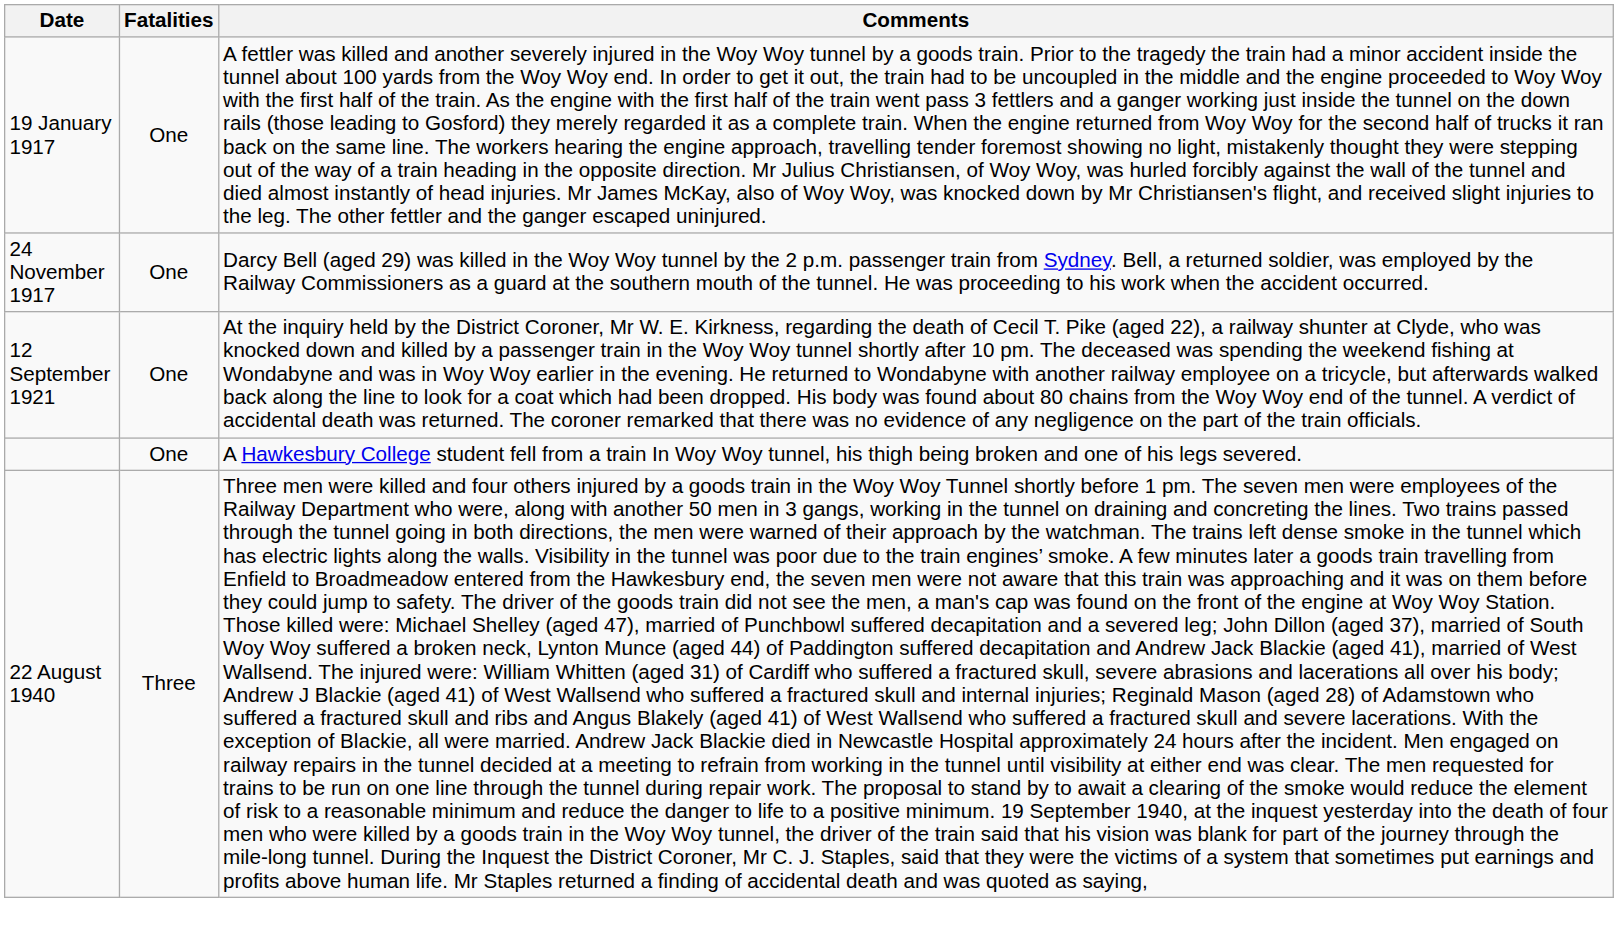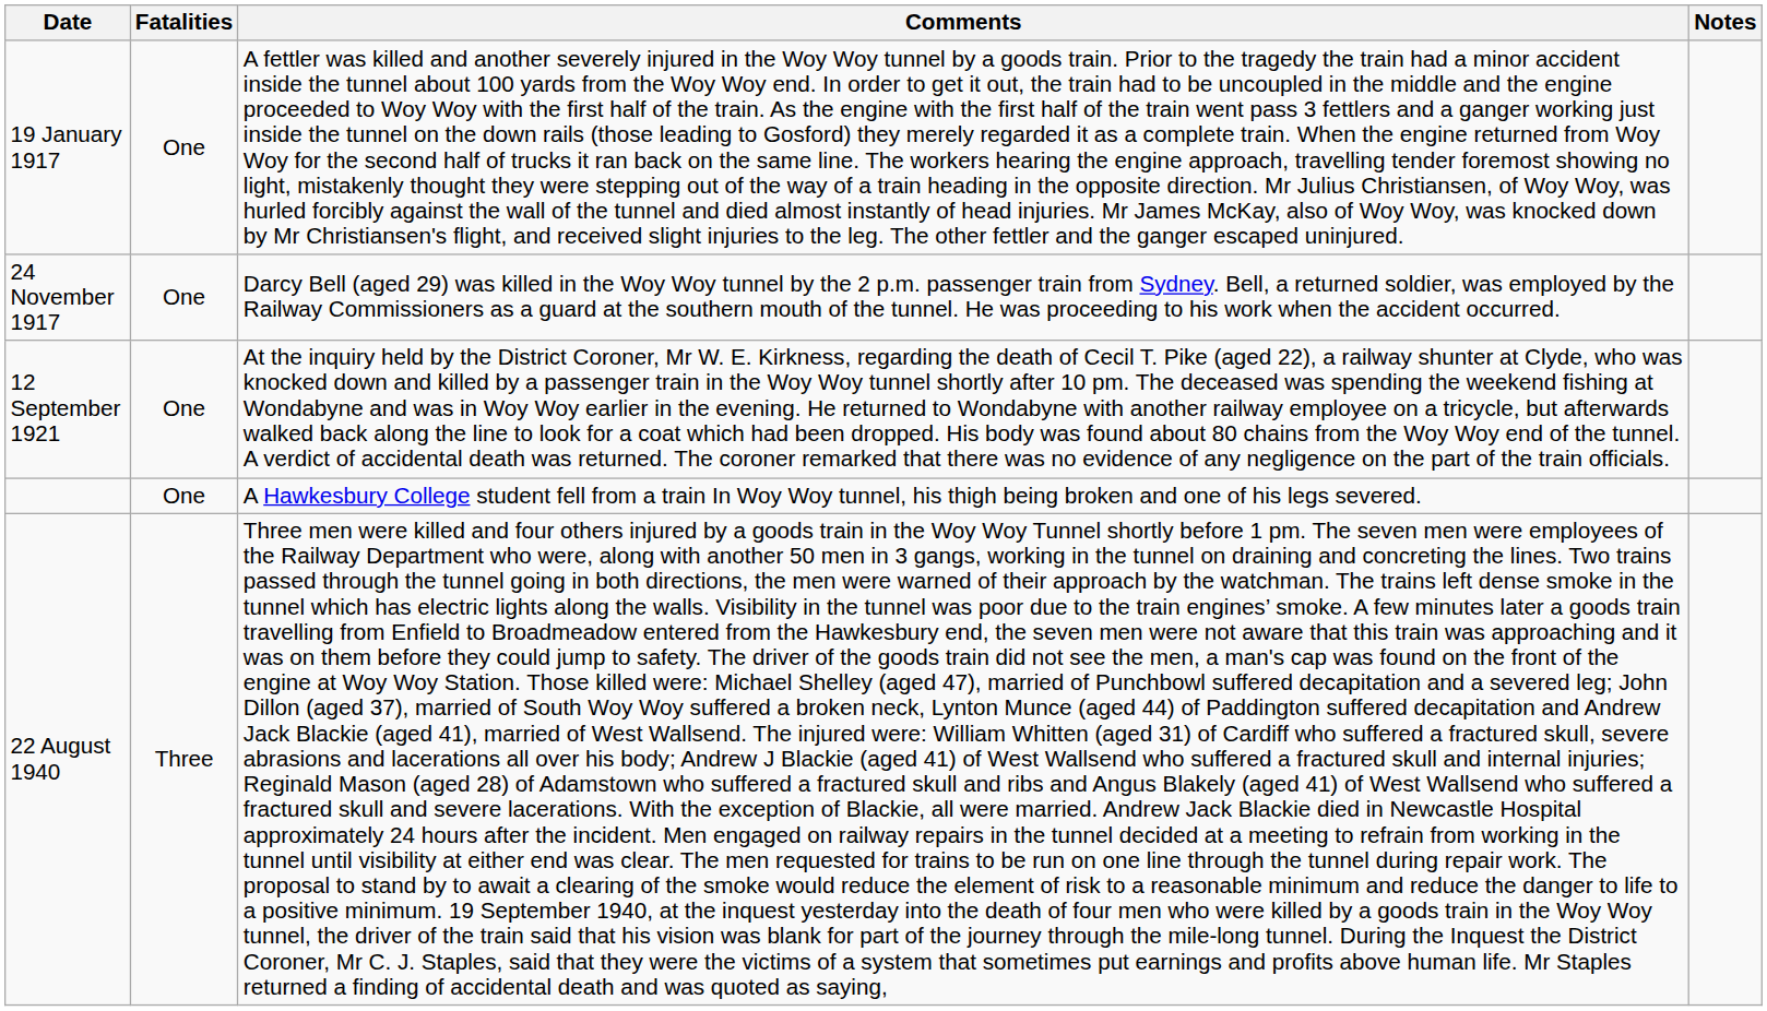+ column: Notes
